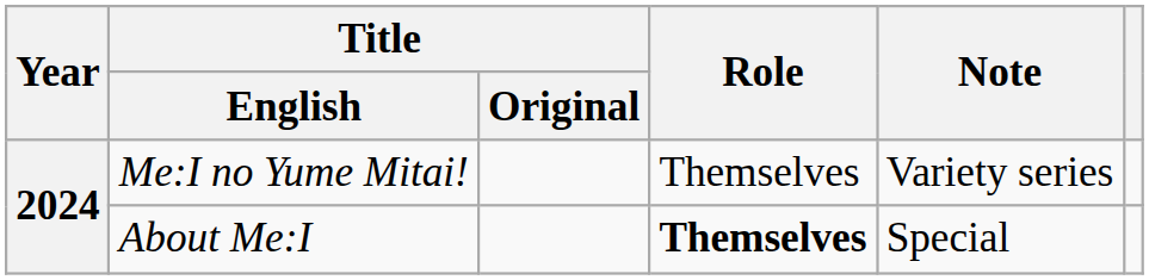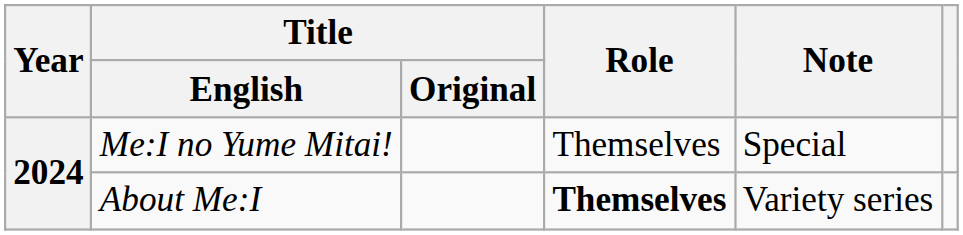Me:I no Yume Mitai! | Note: Variety series -> Special
About Me:I | Note: Special -> Variety series
